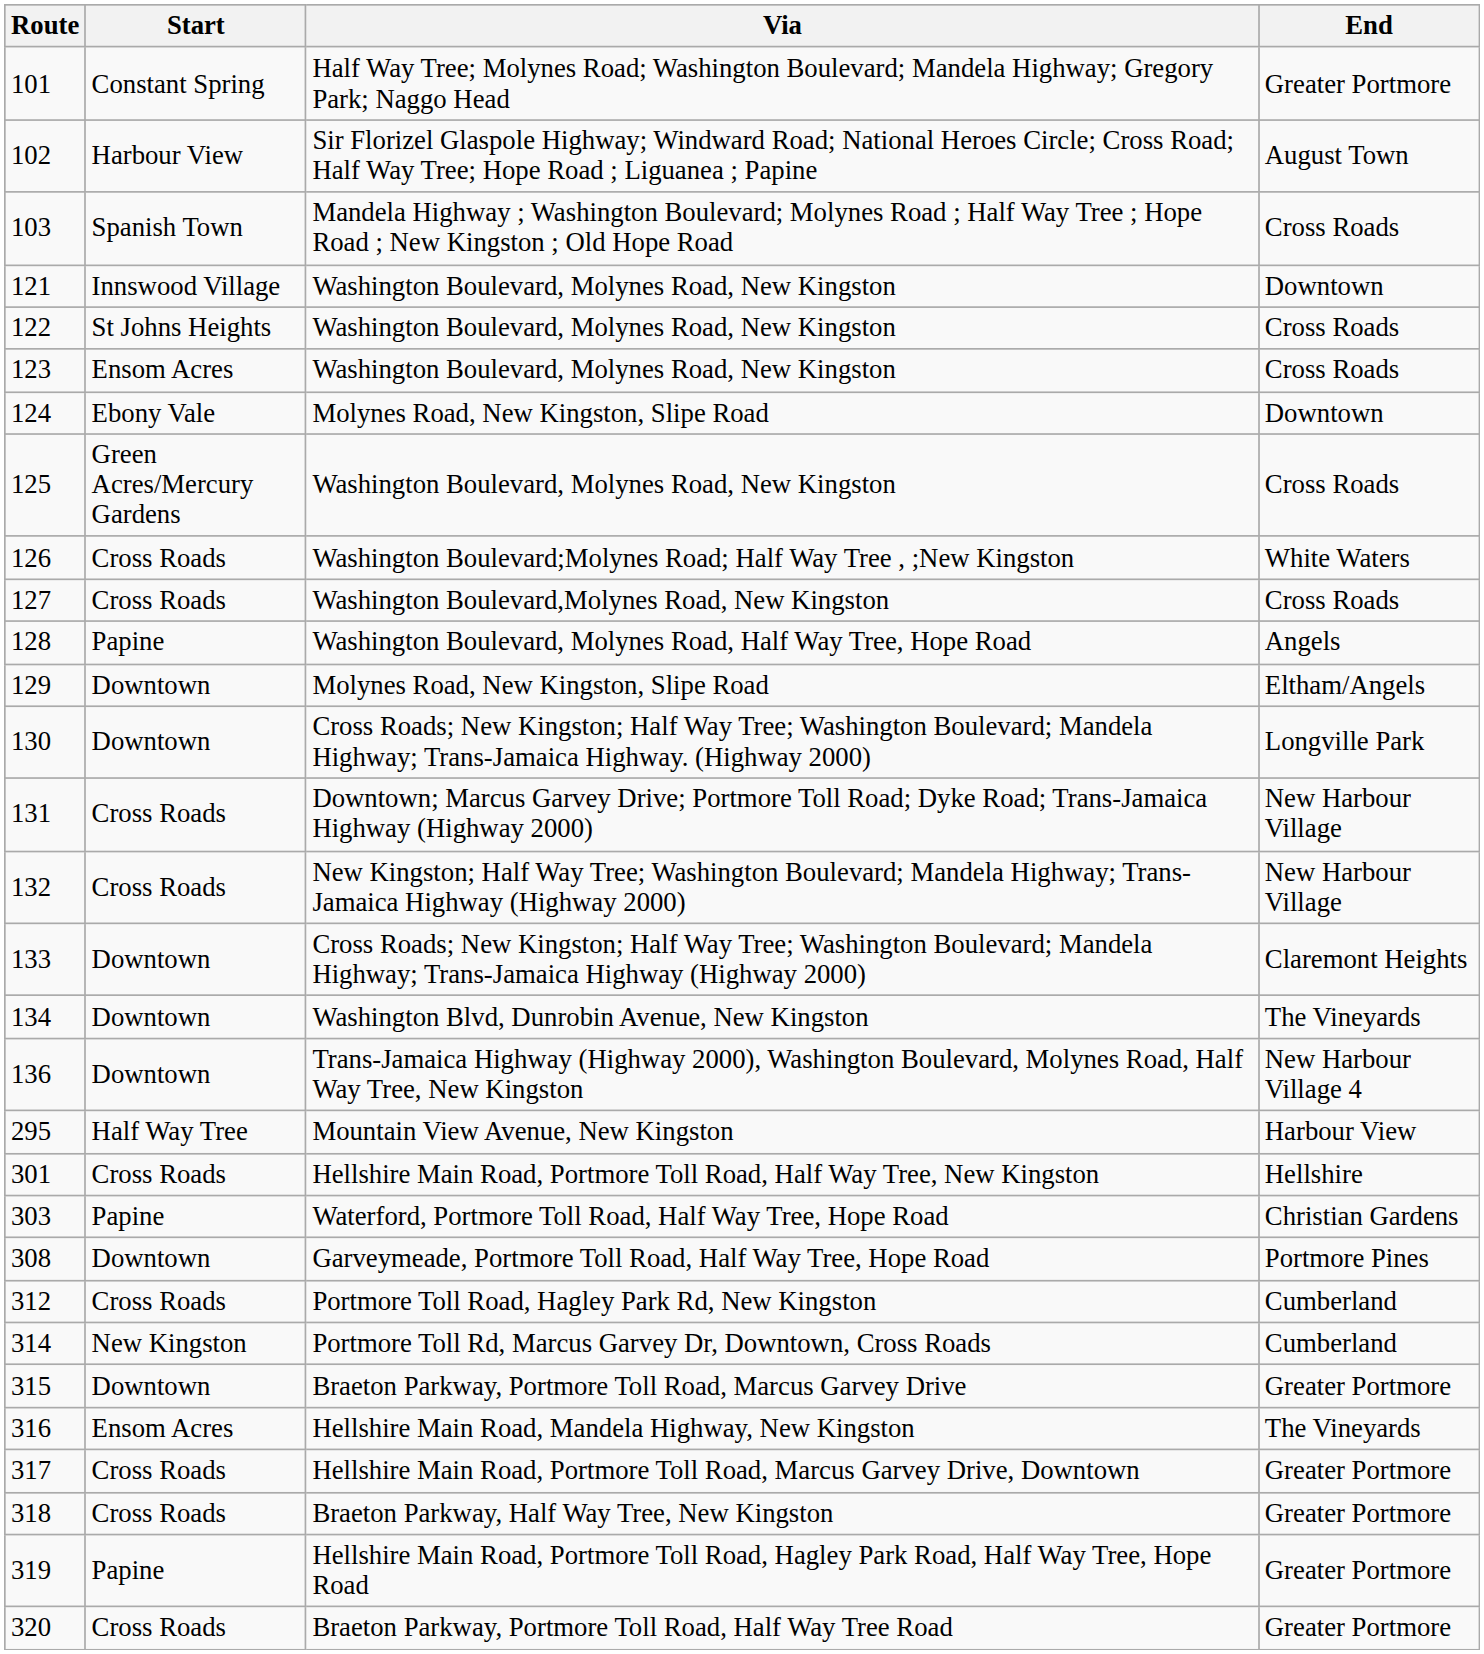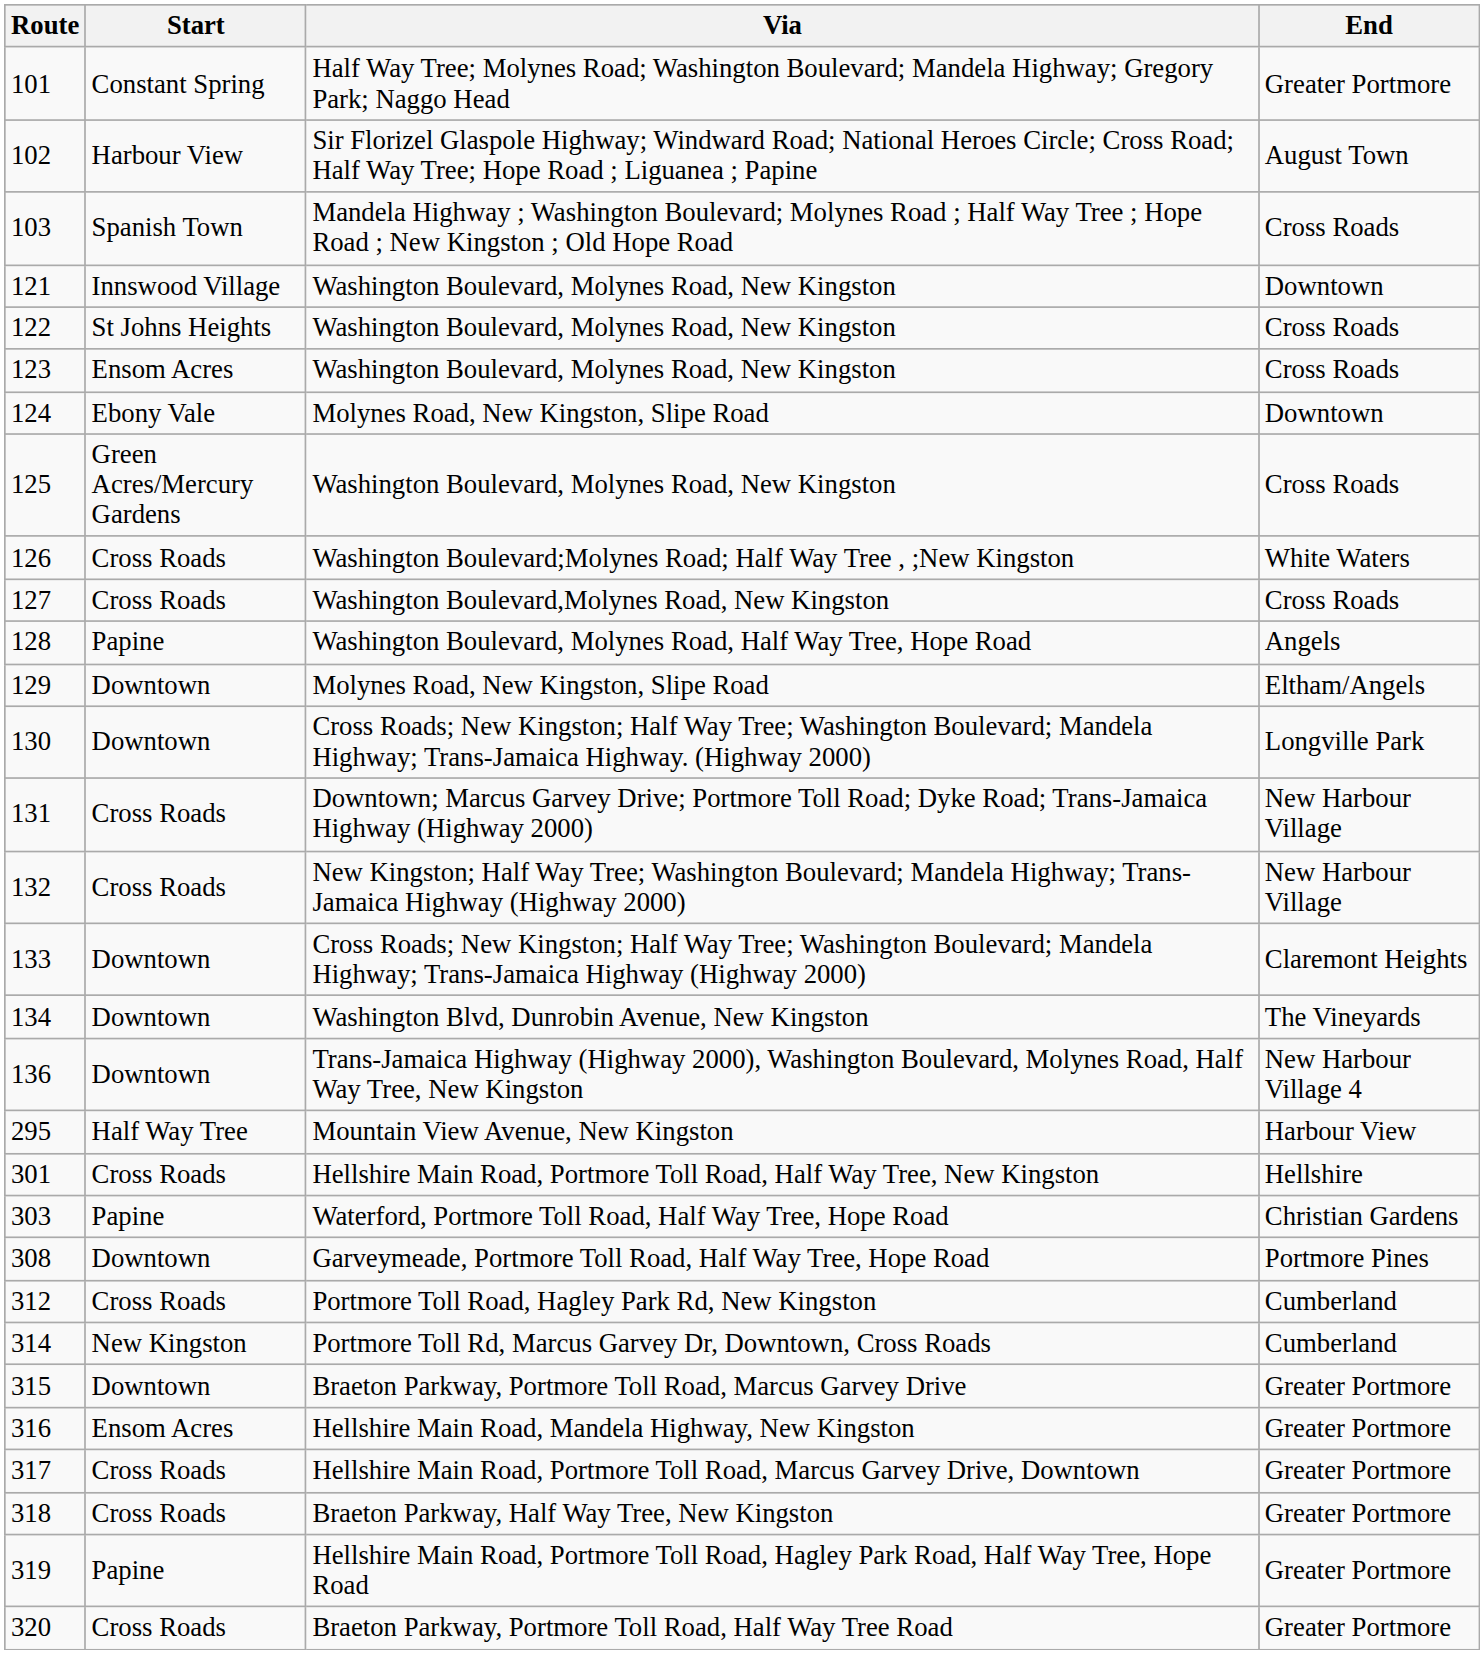316 | End: The Vineyards -> Greater Portmore
